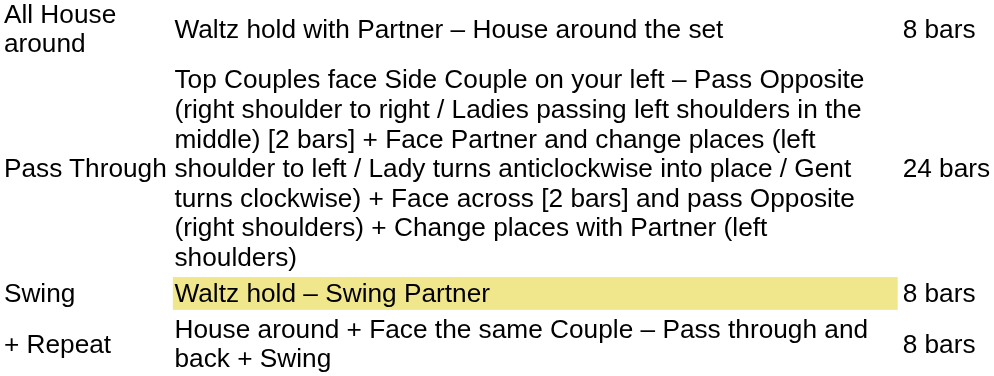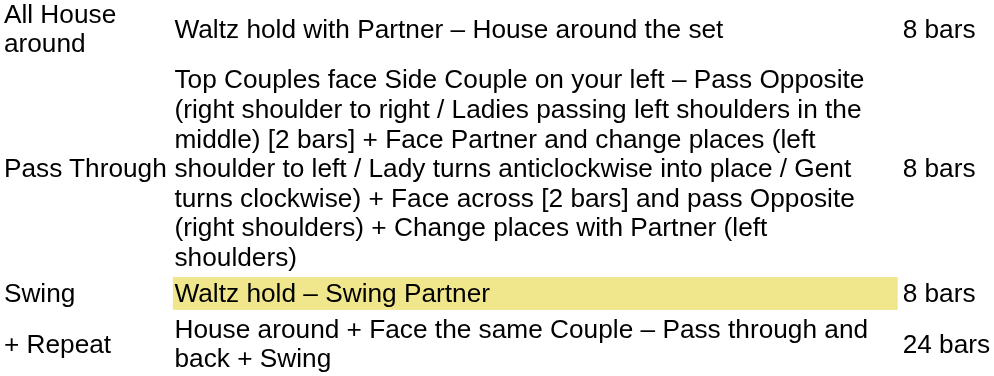Pass Through | column 3: 24 bars -> 8 bars
+ Repeat | column 3: 8 bars -> 24 bars
